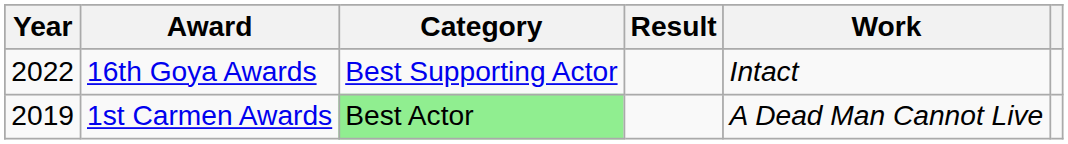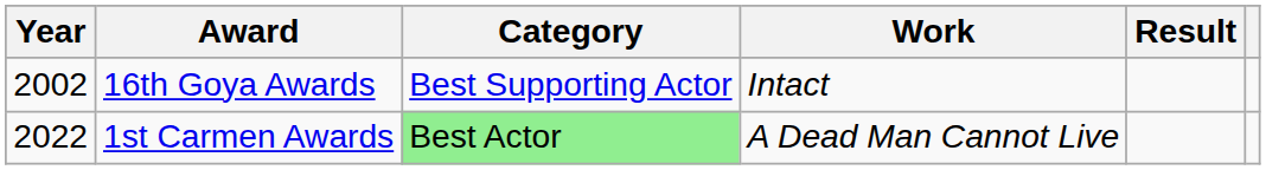columns swapped: Work <-> Result
16th Goya Awards | Year: 2022 -> 2002
1st Carmen Awards | Year: 2019 -> 2022
